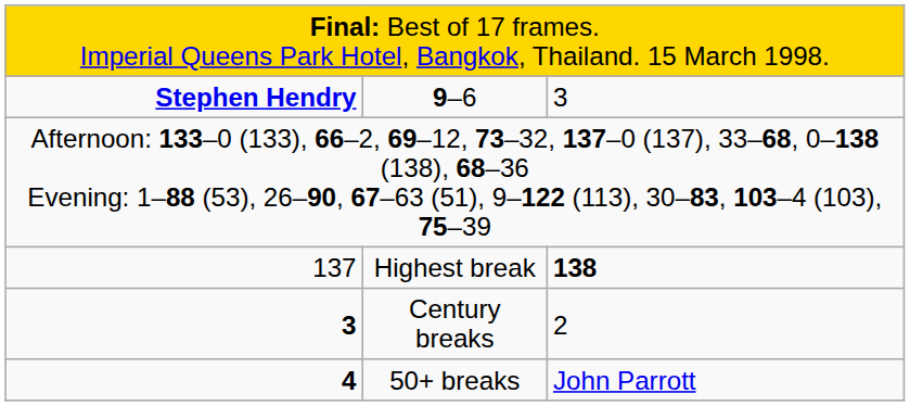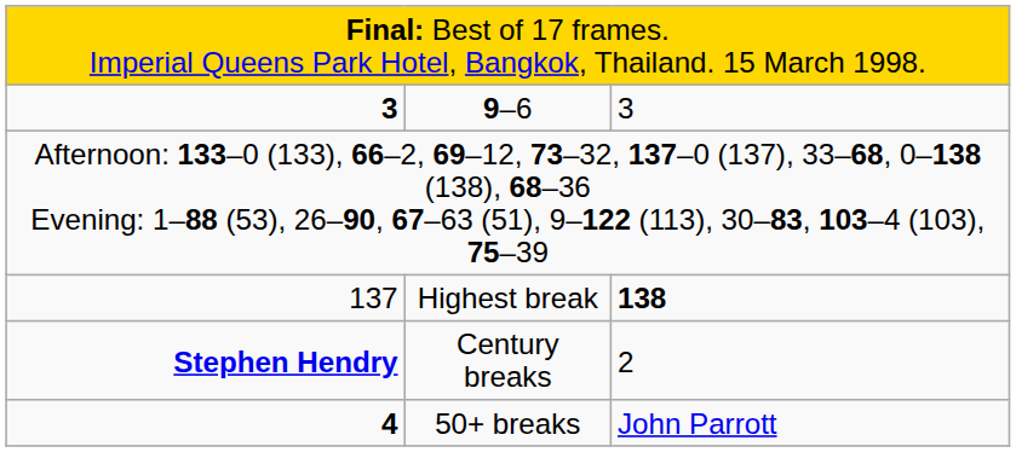9–6 | column 1: Stephen Hendry -> 3
Century breaks | column 1: 3 -> Stephen Hendry
